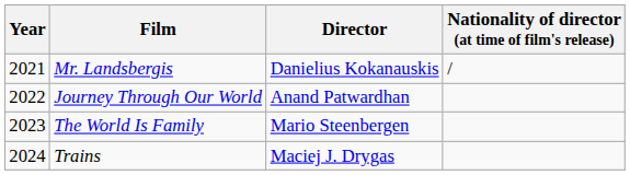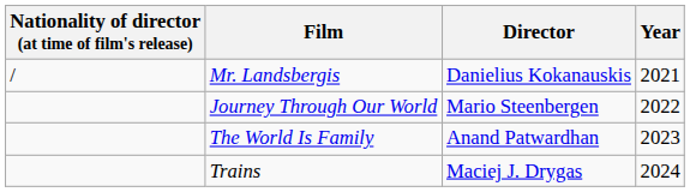columns swapped: Year <-> Nationality of director (at time of film's release)
Journey Through Our World | Director: Anand Patwardhan -> Mario Steenbergen
The World Is Family | Director: Mario Steenbergen -> Anand Patwardhan
